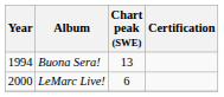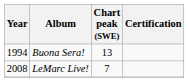LeMarc Live! | Year: 2000 -> 2008
LeMarc Live! | Chart peak (SWE): 6 -> 7
